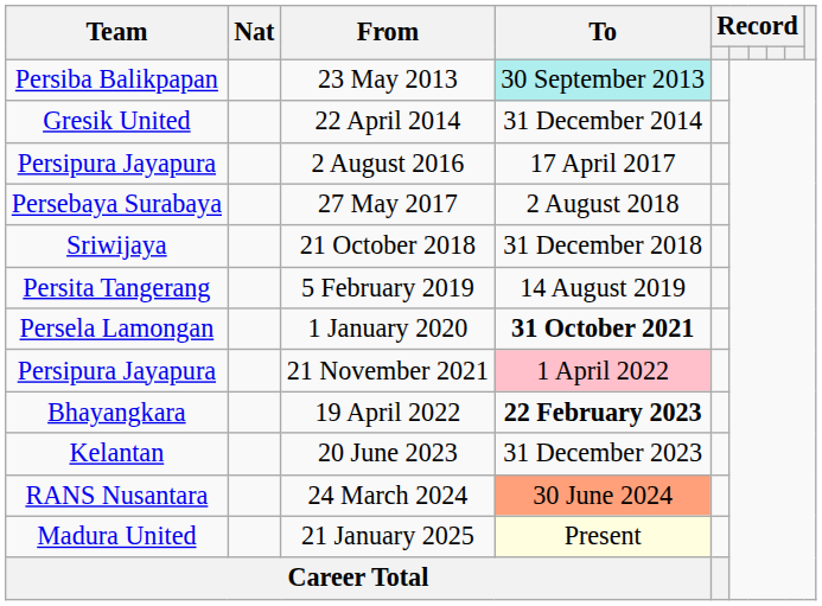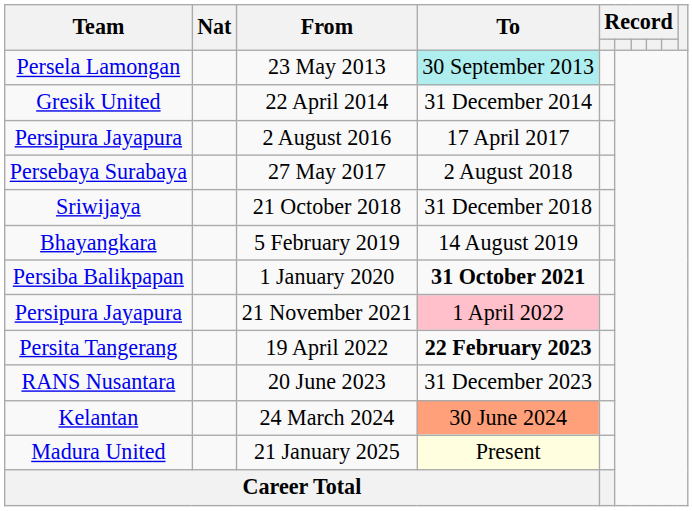23 May 2013 | Team: Persiba Balikpapan -> Persela Lamongan
5 February 2019 | Team: Persita Tangerang -> Bhayangkara
1 January 2020 | Team: Persela Lamongan -> Persiba Balikpapan
19 April 2022 | Team: Bhayangkara -> Persita Tangerang
20 June 2023 | Team: Kelantan -> RANS Nusantara
24 March 2024 | Team: RANS Nusantara -> Kelantan
